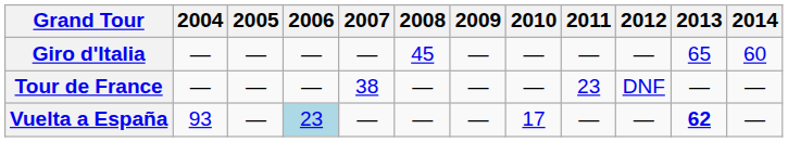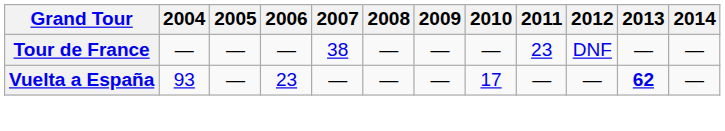- row: Giro d'Italia | — | — | — | — | 45 | — | — | — | — | 65 | 60
Vuelta a España | 2006: lightblue background -> no background
